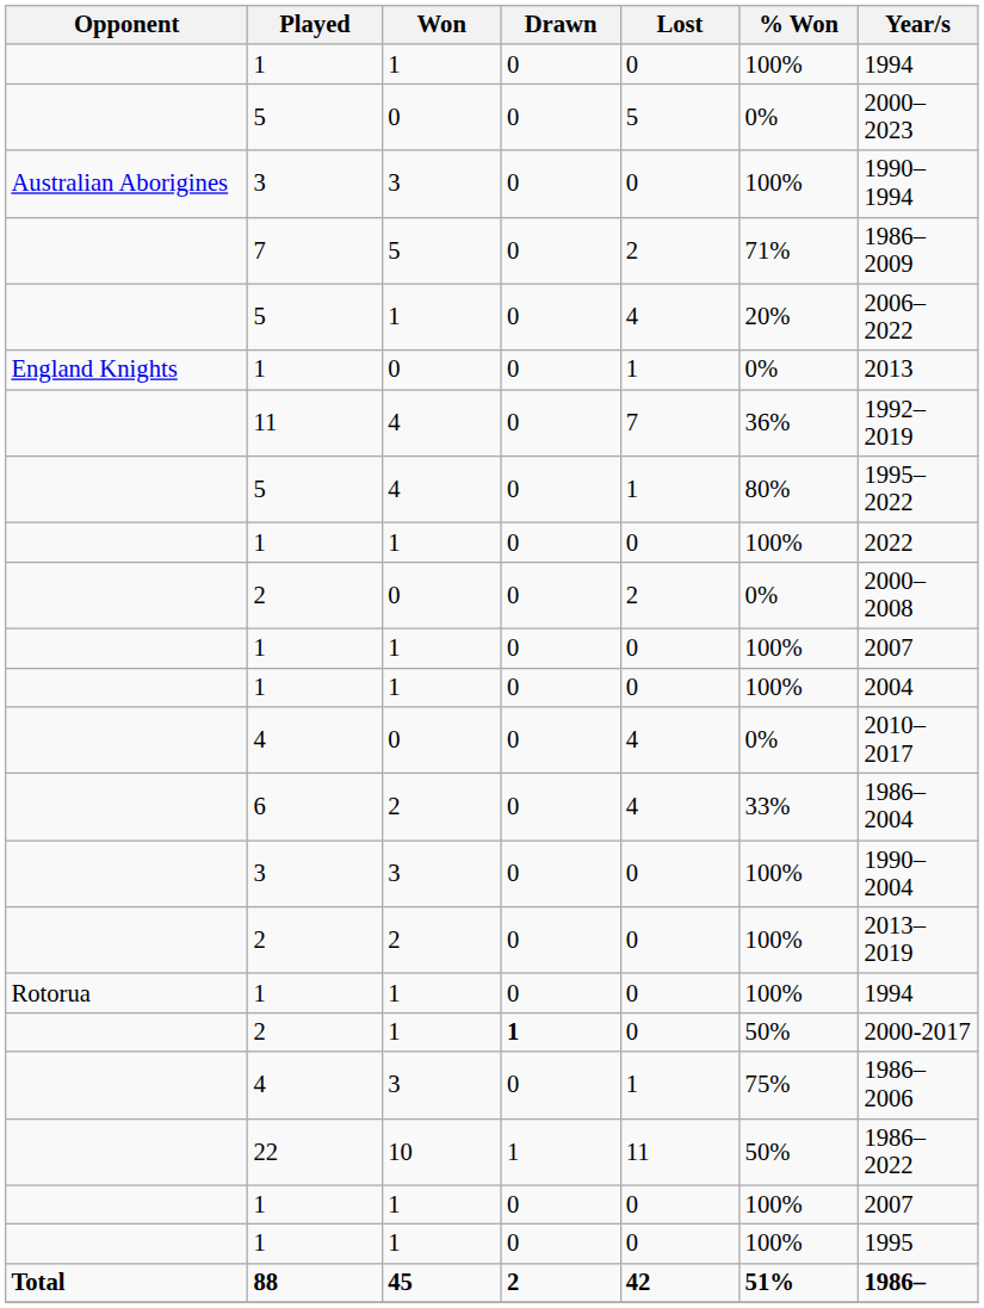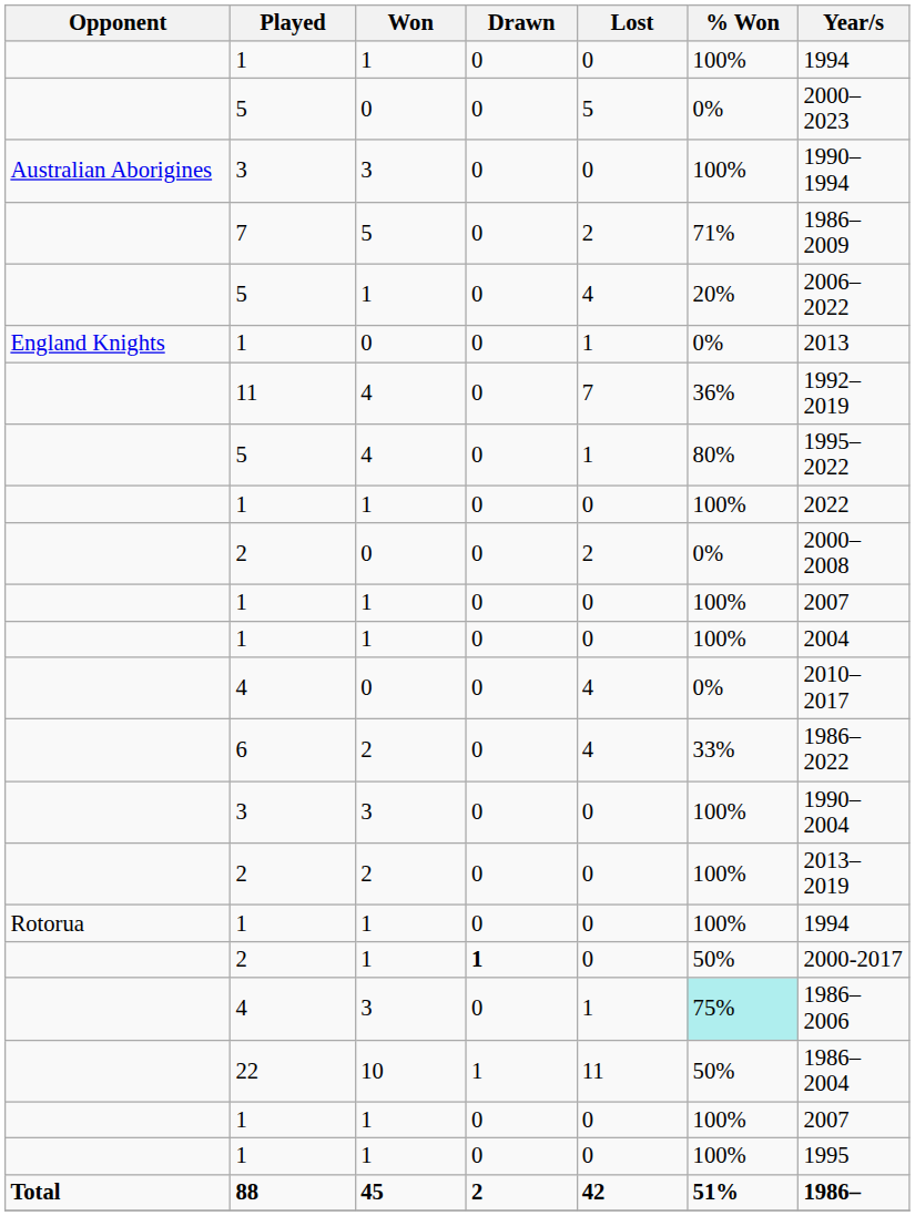6 | Year/s: 1986–2004 -> 1986–2022
4 / 3 | % Won: no background -> paleturquoise background
22 | Year/s: 1986–2022 -> 1986–2004
